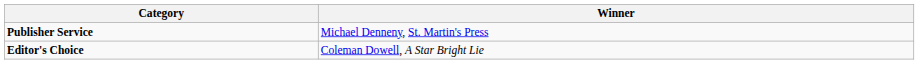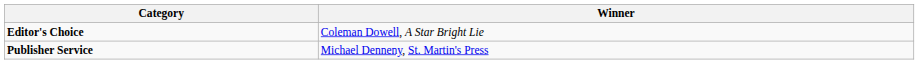rows swapped: Editor's Choice <-> Publisher Service
